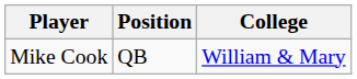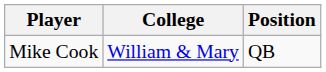columns swapped: Position <-> College
